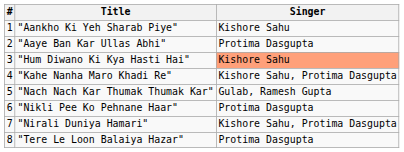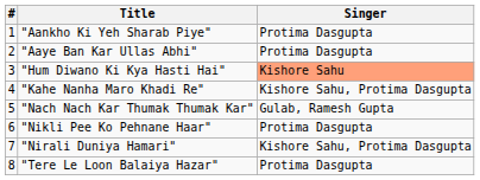"Aankho Ki Yeh Sharab Piye" | Singer: Kishore Sahu -> Protima Dasgupta
